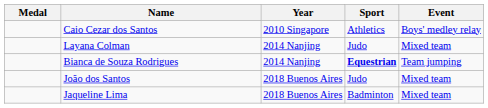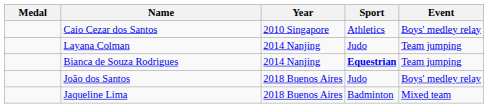Layana Colman | Event: Mixed team -> Team jumping
João dos Santos | Event: Mixed team -> Boys' medley relay
